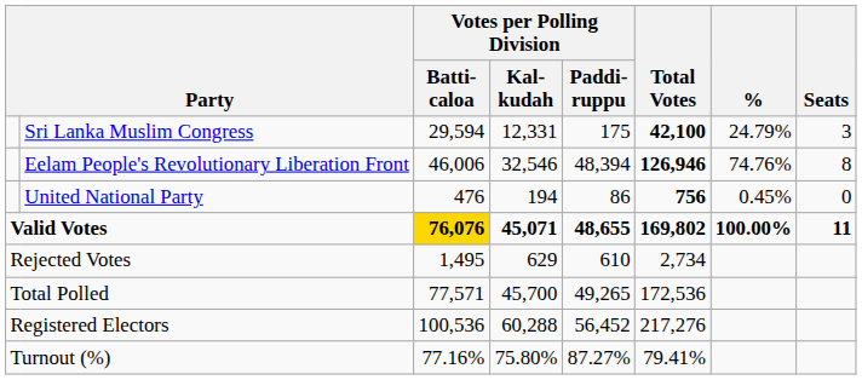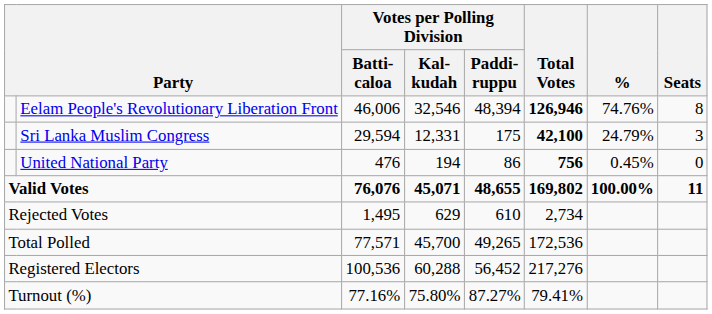rows swapped: Eelam People's Revolutionary Liberation Front <-> Sri Lanka Muslim Congress
Valid Votes | Votes per Polling Division / Batti- caloa: gold background -> no background
